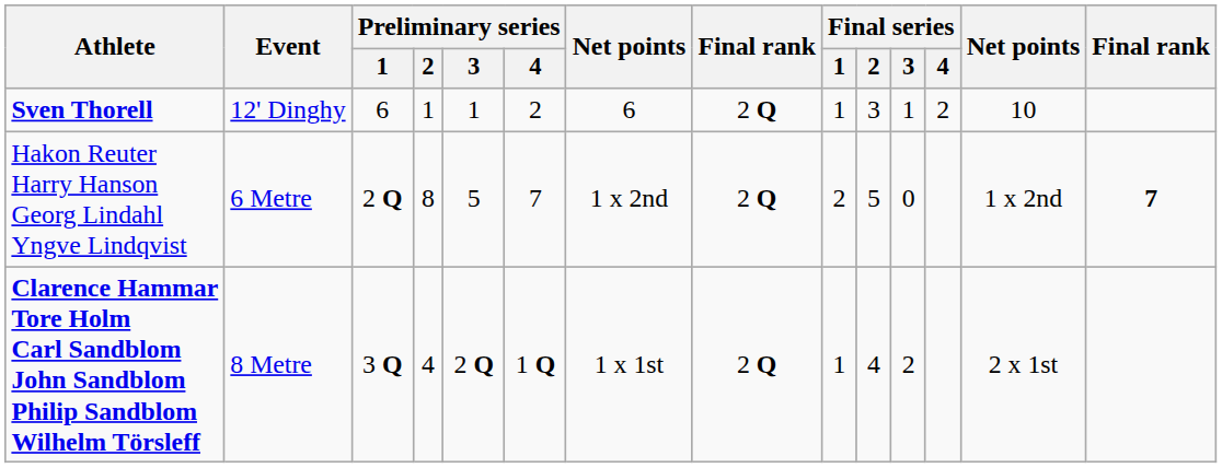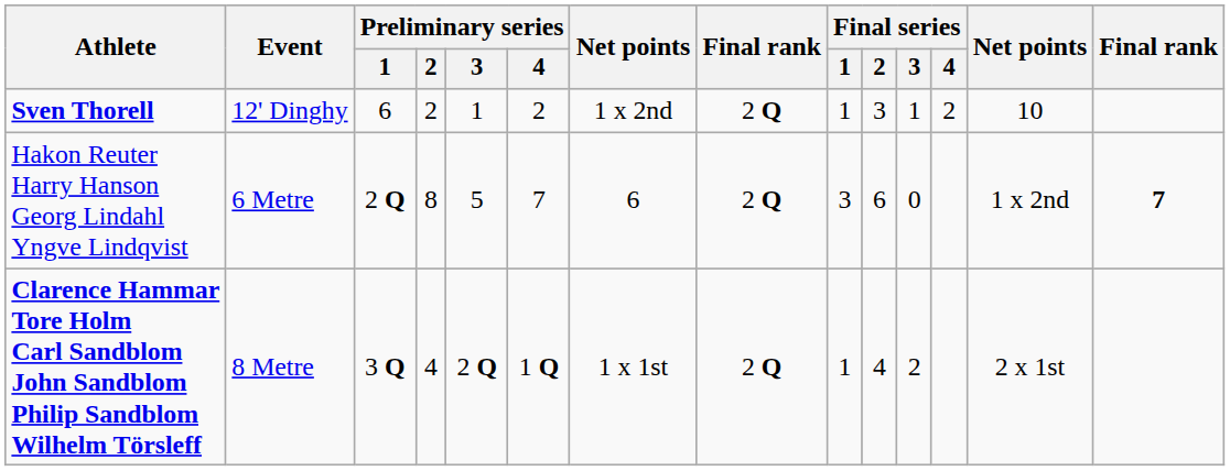Sven Thorell | Preliminary series / 2: 1 -> 2
Sven Thorell | column 7: 6 -> 1 x 2nd
Hakon Reuter Harry Hanson Georg Lindahl Yngve Lindqvist | column 7: 1 x 2nd -> 6
Hakon Reuter Harry Hanson Georg Lindahl Yngve Lindqvist | Final series / 1: 2 -> 3
Hakon Reuter Harry Hanson Georg Lindahl Yngve Lindqvist | Final series / 2: 5 -> 6
